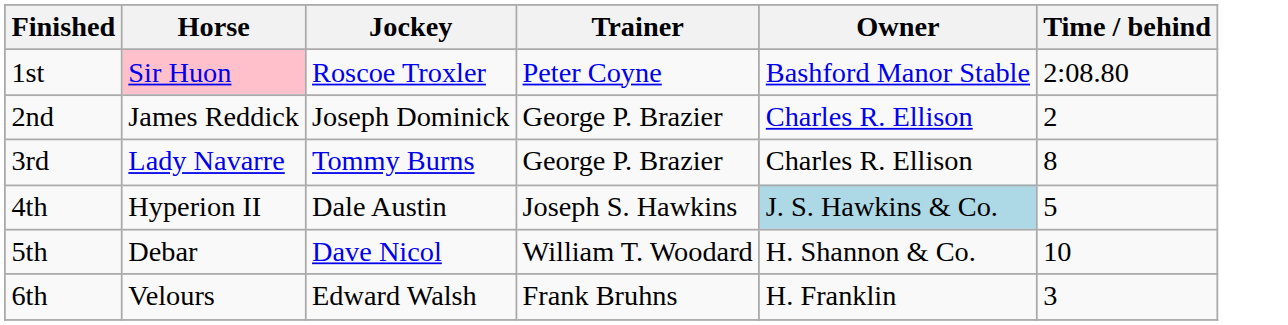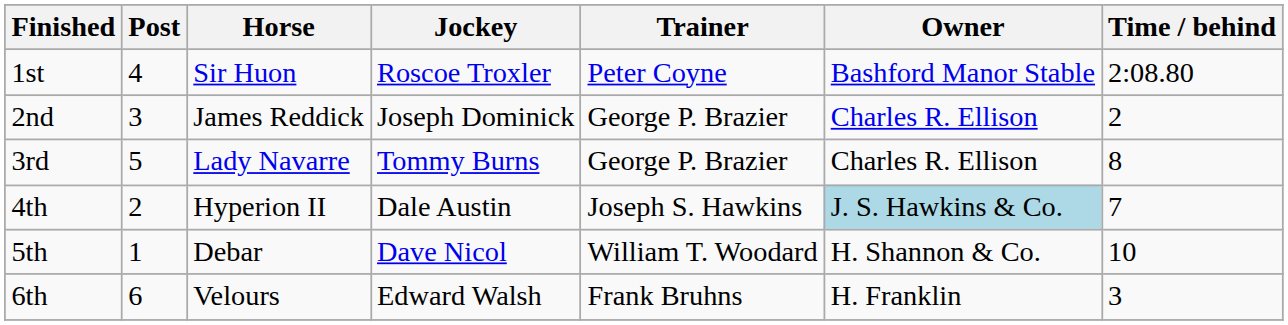+ column: Post | 4 | 3 | 5 | 2 | 1 | 6
1st | Horse: pink background -> no background
4th | Time / behind: 5 -> 7
